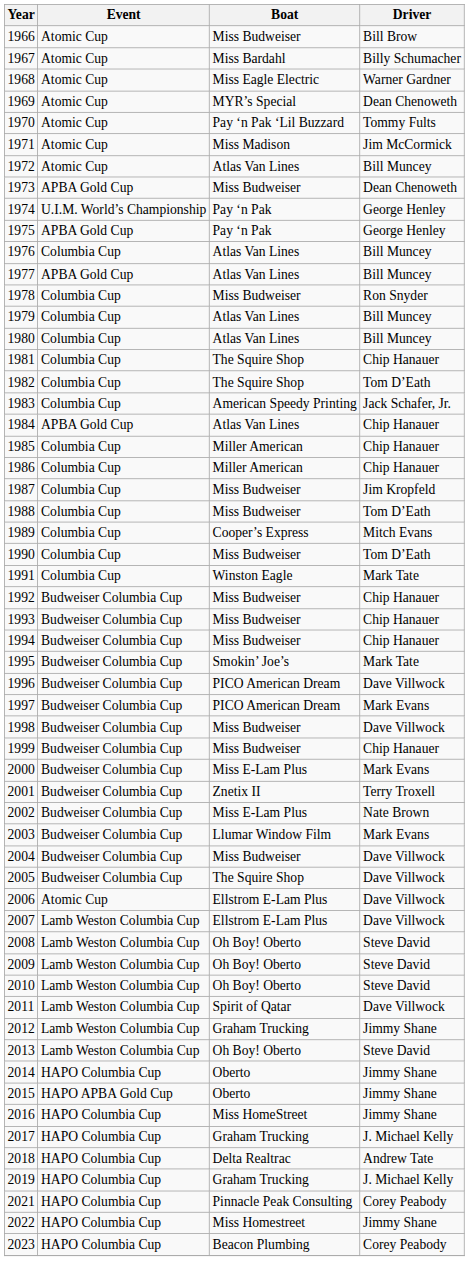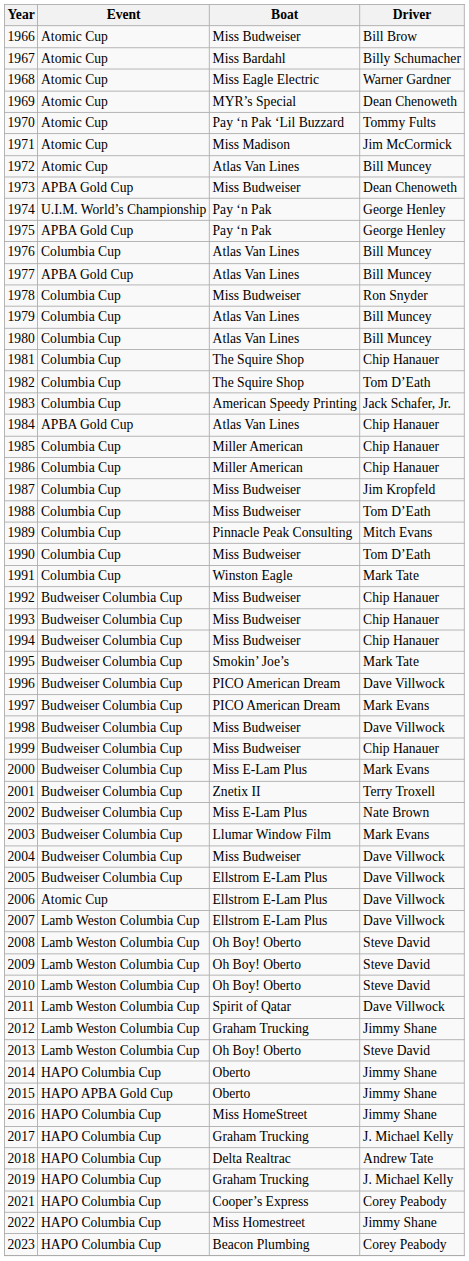1989 | Boat: Cooper’s Express -> Pinnacle Peak Consulting
2005 | Boat: The Squire Shop -> Ellstrom E-Lam Plus
2021 | Boat: Pinnacle Peak Consulting -> Cooper’s Express
